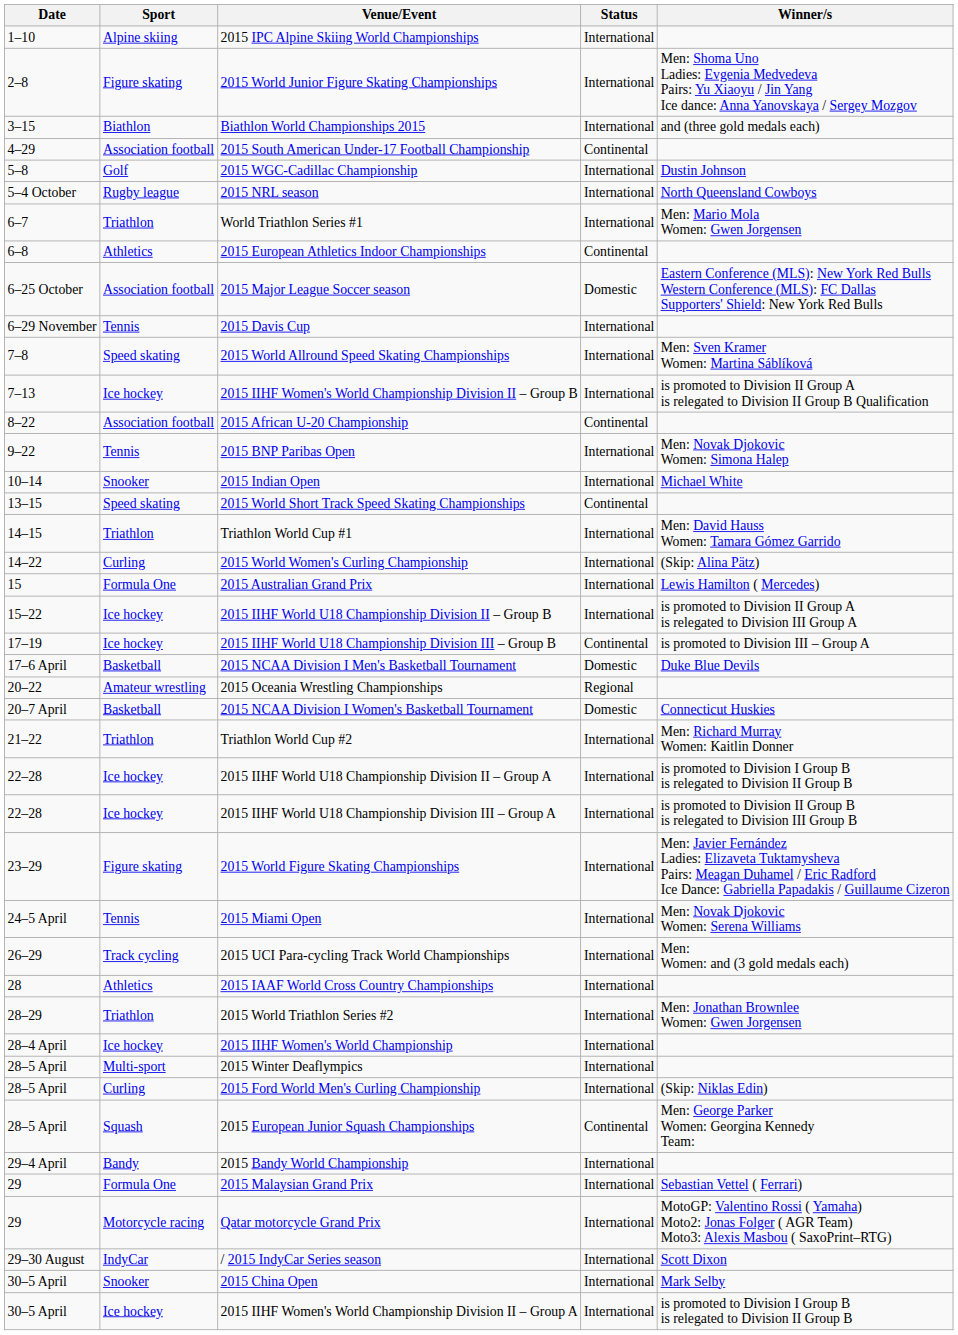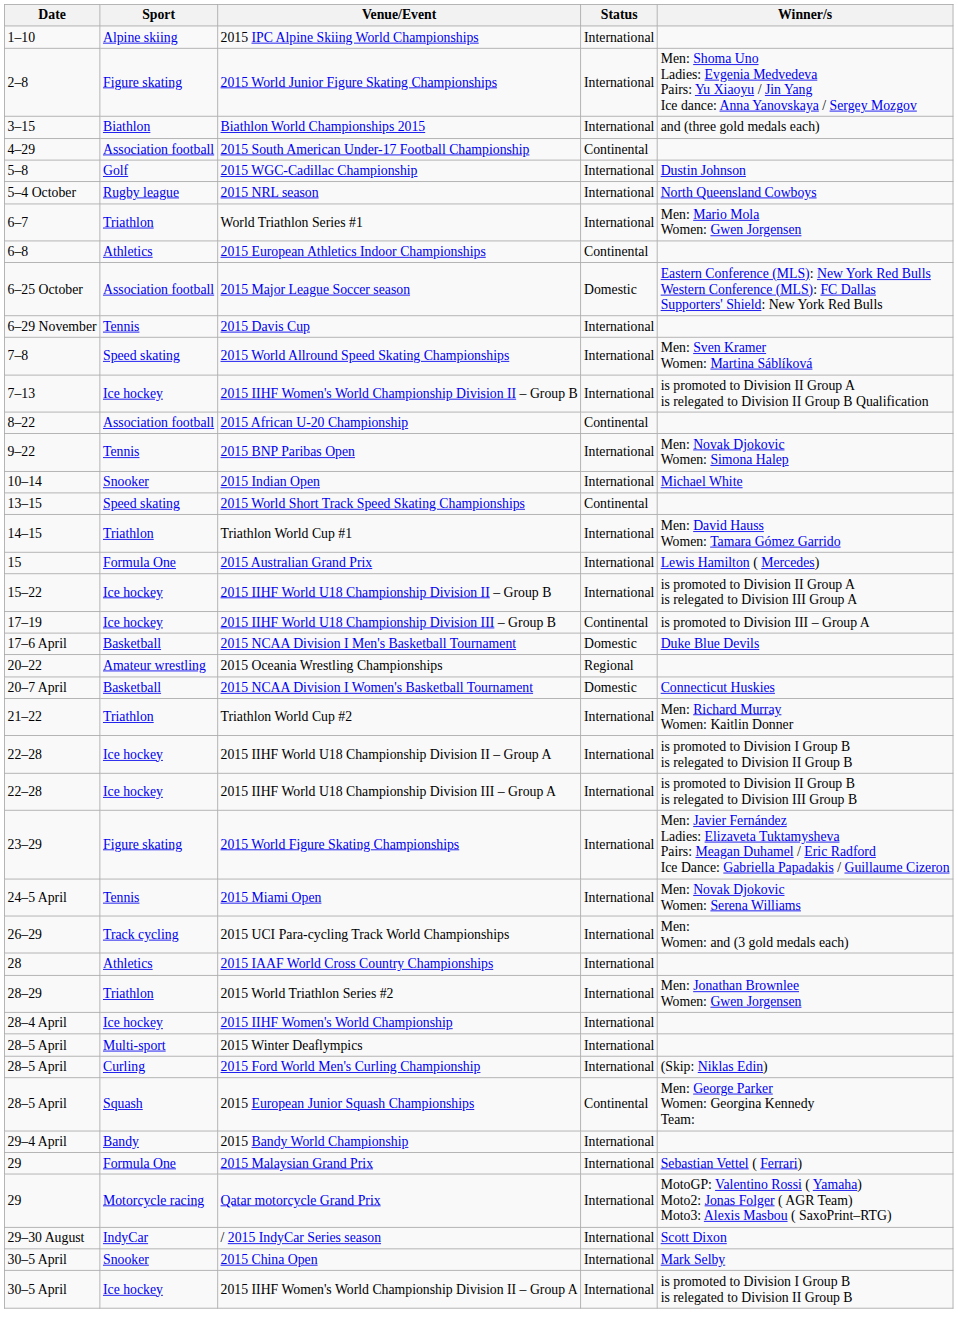- row: 14–22 | Curling | 2015 World Women's Curling Championship | International | (Skip: Alina Pätz)
